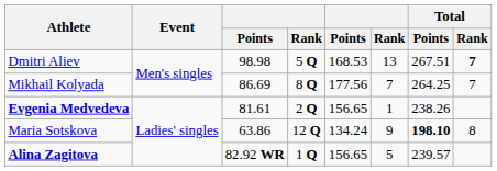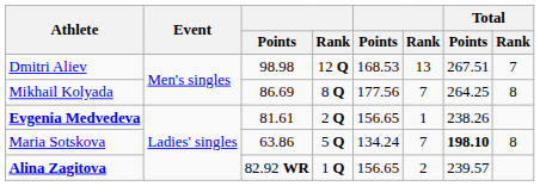Dmitri Aliev | column 4: 5 Q -> 12 Q
Dmitri Aliev | Total / Rank: bold -> normal
Mikhail Kolyada | Total / Rank: 7 -> 8
Maria Sotskova | column 4: 12 Q -> 5 Q
Maria Sotskova | column 6: 9 -> 7
Alina Zagitova | column 6: 5 -> 2
